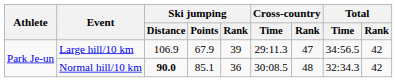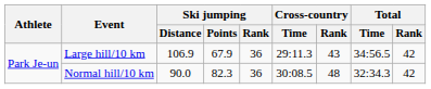Large hill/10 km | Ski jumping / Rank: 39 -> 36
Large hill/10 km | Cross-country / Rank: 47 -> 43
Normal hill/10 km | Ski jumping / Distance: bold -> normal
Normal hill/10 km | Ski jumping / Points: 85.1 -> 82.3
